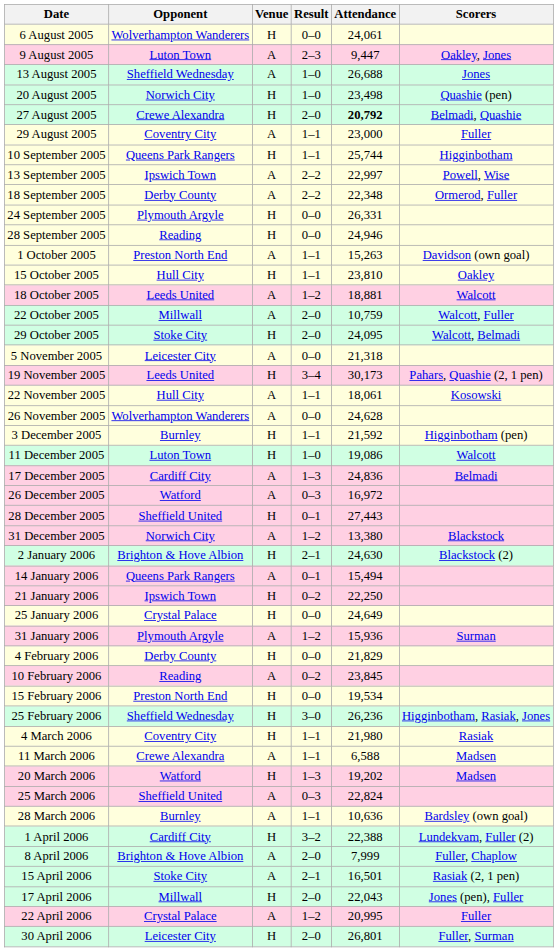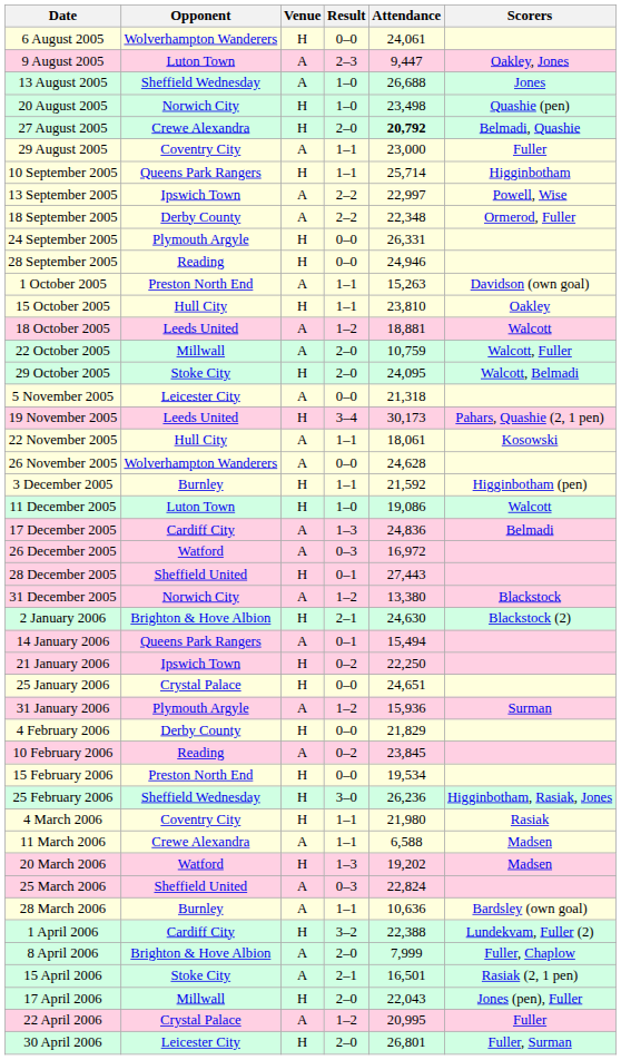10 September 2005 | Attendance: 25,744 -> 25,714
25 January 2006 | Attendance: 24,649 -> 24,651
